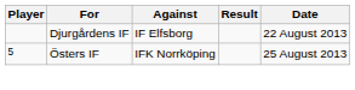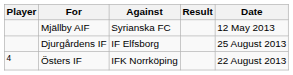+ row: Mjällby AIF | Syrianska FC | 12 May 2013
Djurgårdens IF | Date: 22 August 2013 -> 25 August 2013
Östers IF | Player: 5 -> 4
Östers IF | Date: 25 August 2013 -> 22 August 2013
